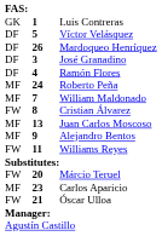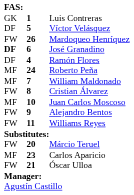Mardoqueo Henríquez | column 1: DF -> FW
José Granadino | column 1: normal -> bold
José Granadino | column 2: 3 -> 6
Juan Carlos Moscoso | column 2: 13 -> 10
Alejandro Bentos | column 1: MF -> FW
